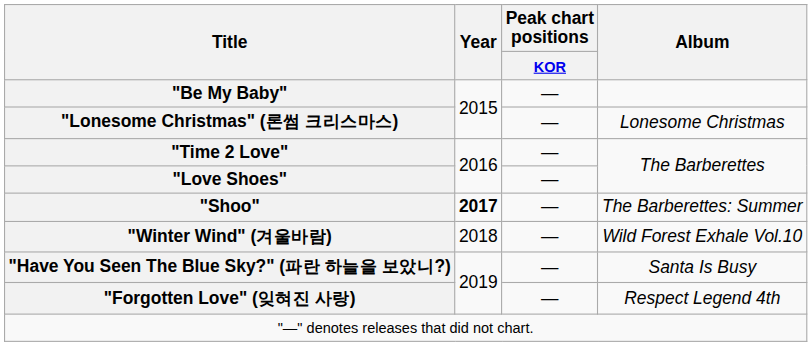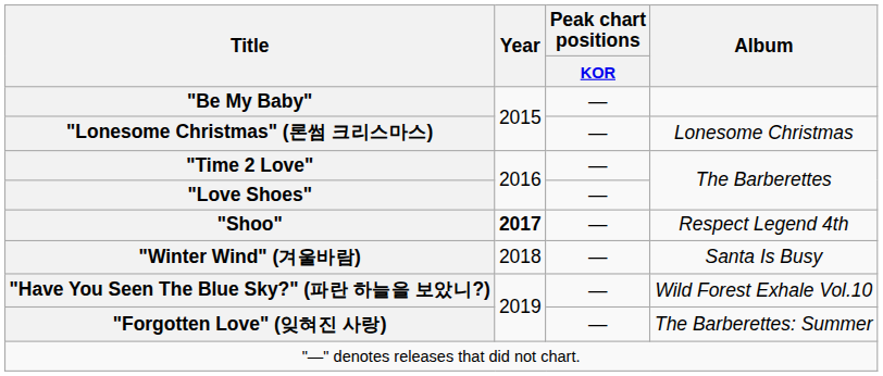"Shoo" | Album: The Barberettes: Summer -> Respect Legend 4th
"Winter Wind" (겨울바람) | Album: Wild Forest Exhale Vol.10 -> Santa Is Busy
"Have You Seen The Blue Sky?" (파란 하늘을 보았니?) | Album: Santa Is Busy -> Wild Forest Exhale Vol.10
"Forgotten Love" (잊혀진 사랑) | Album: Respect Legend 4th -> The Barberettes: Summer
